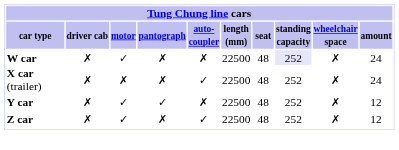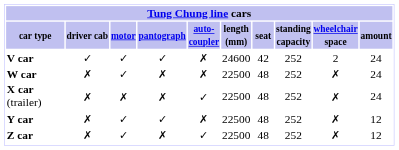+ row: V car | ✓ | ✓ | ✓ | ✗ | 24600 | 42 | 252 | 2 | 24
W car | standing capacity: lavender background -> no background
